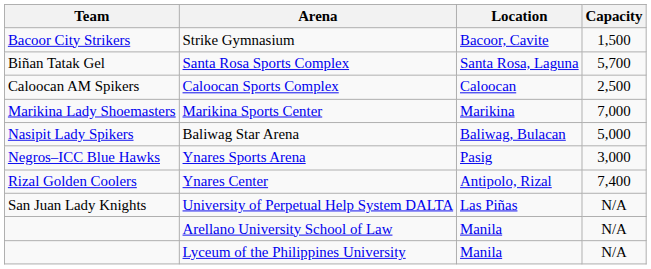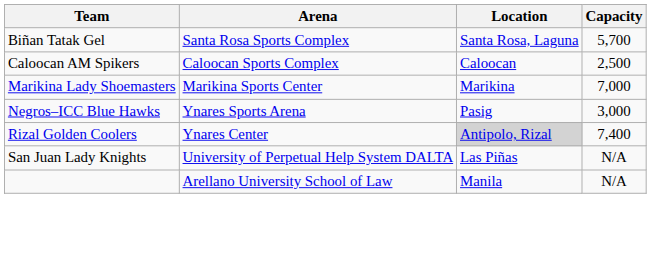- row: Bacoor City Strikers | Strike Gymnasium | Bacoor, Cavite | 1,500
- row: Nasipit Lady Spikers | Baliwag Star Arena | Baliwag, Bulacan | 5,000
Ynares Center | Location: no background -> lightgrey background
- row: Lyceum of the Philippines University | Manila | N/A
